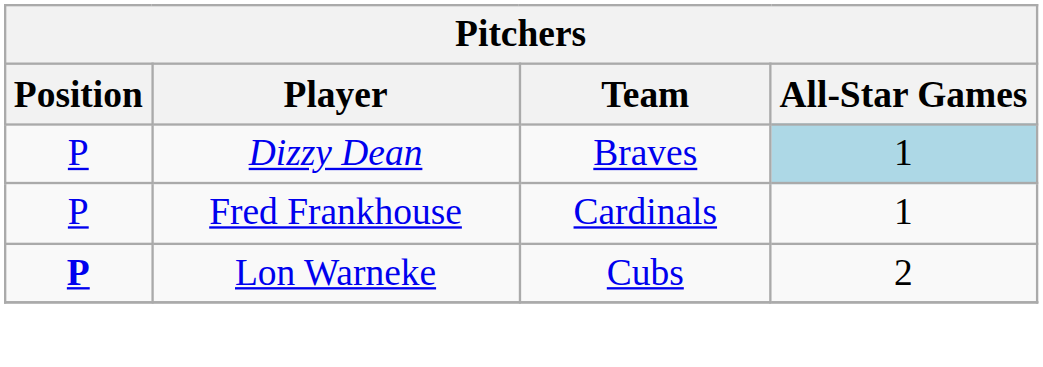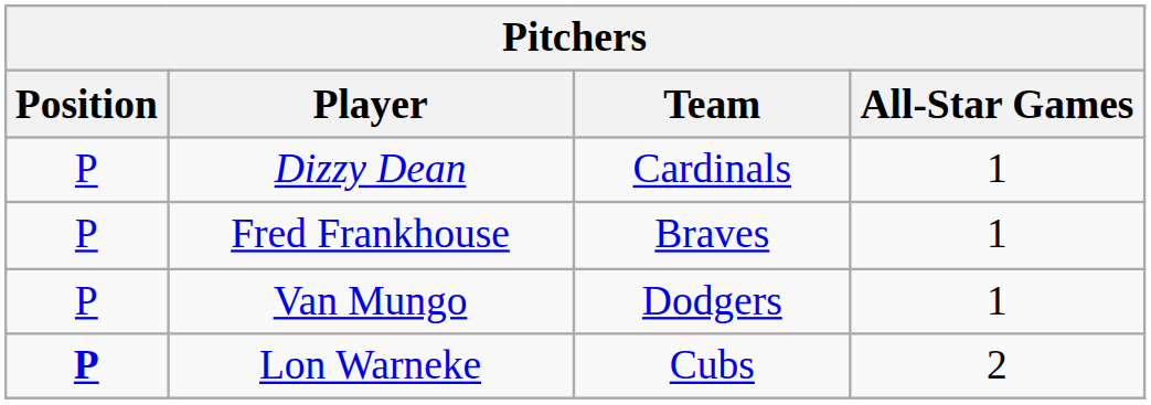Dizzy Dean | Team: Braves -> Cardinals
Dizzy Dean | All-Star Games: lightblue background -> no background
Fred Frankhouse | Team: Cardinals -> Braves
+ row: P | Van Mungo | Dodgers | 1
